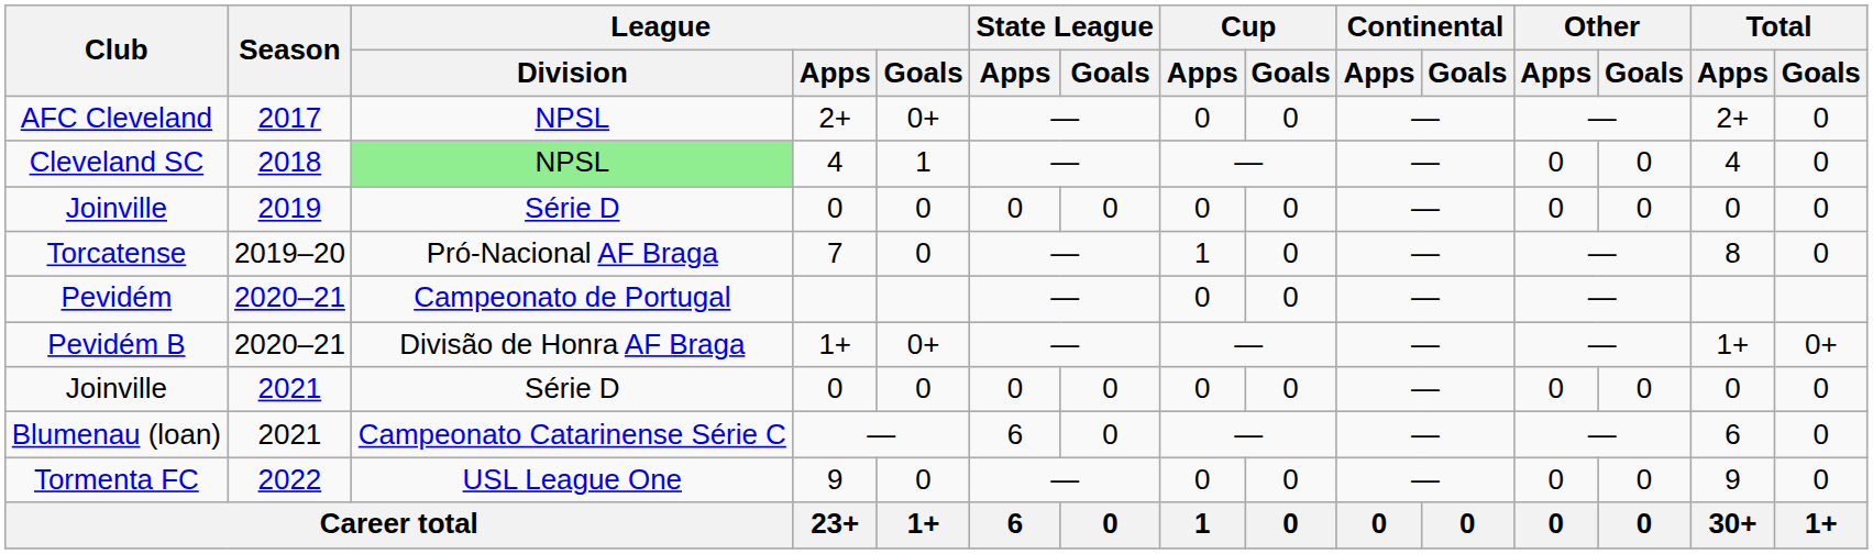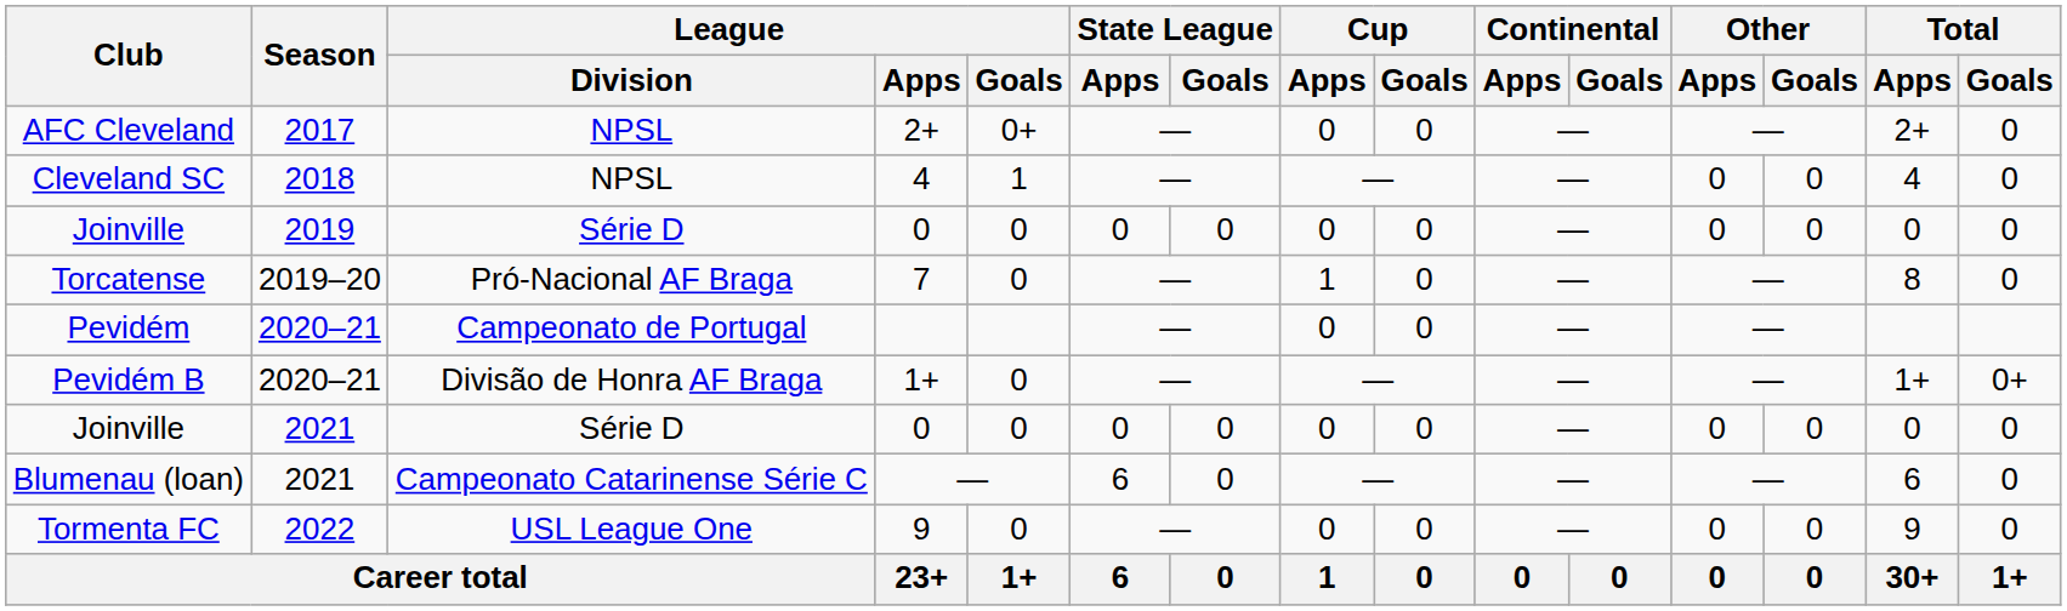Cleveland SC | League / Division: lightgreen background -> no background
Pevidém B | League / Goals: 0+ -> 0
